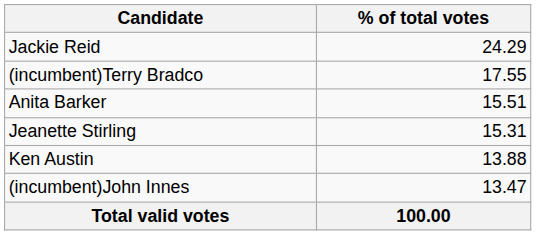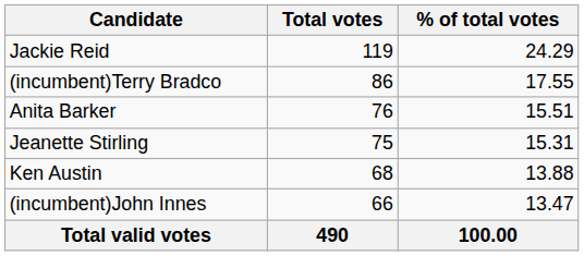+ column: Total votes | 119 | 86 | 76 | 75 | 68 | 66 | 490
